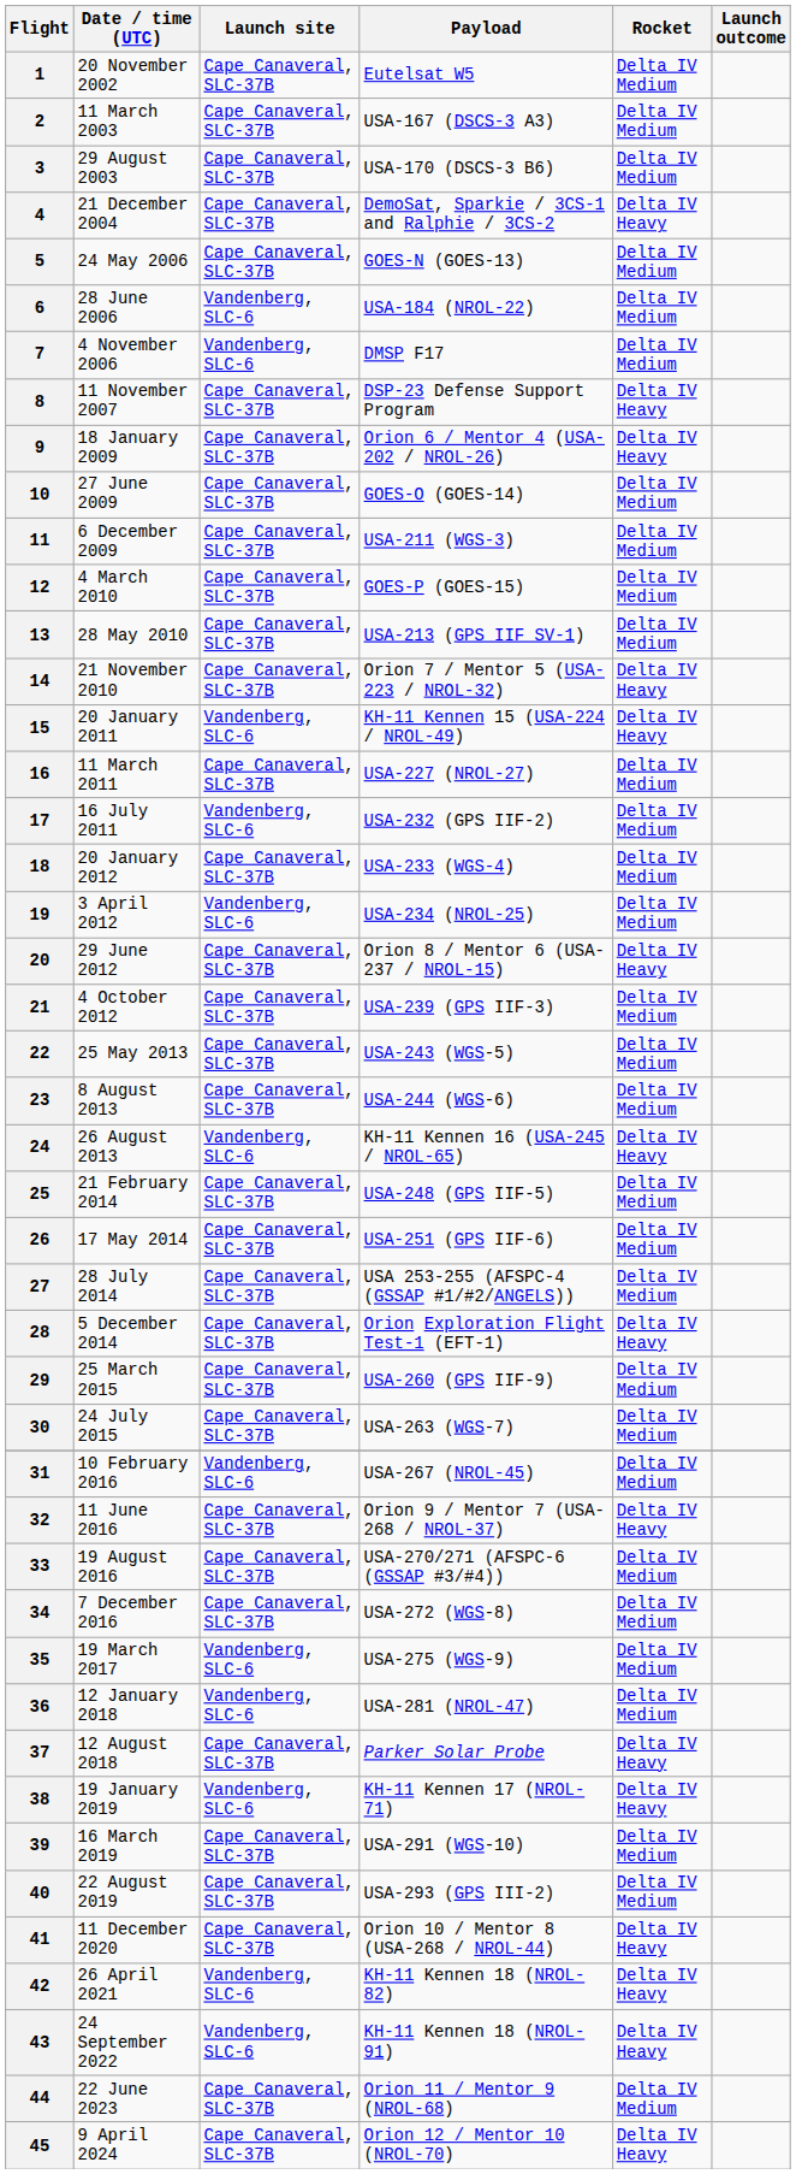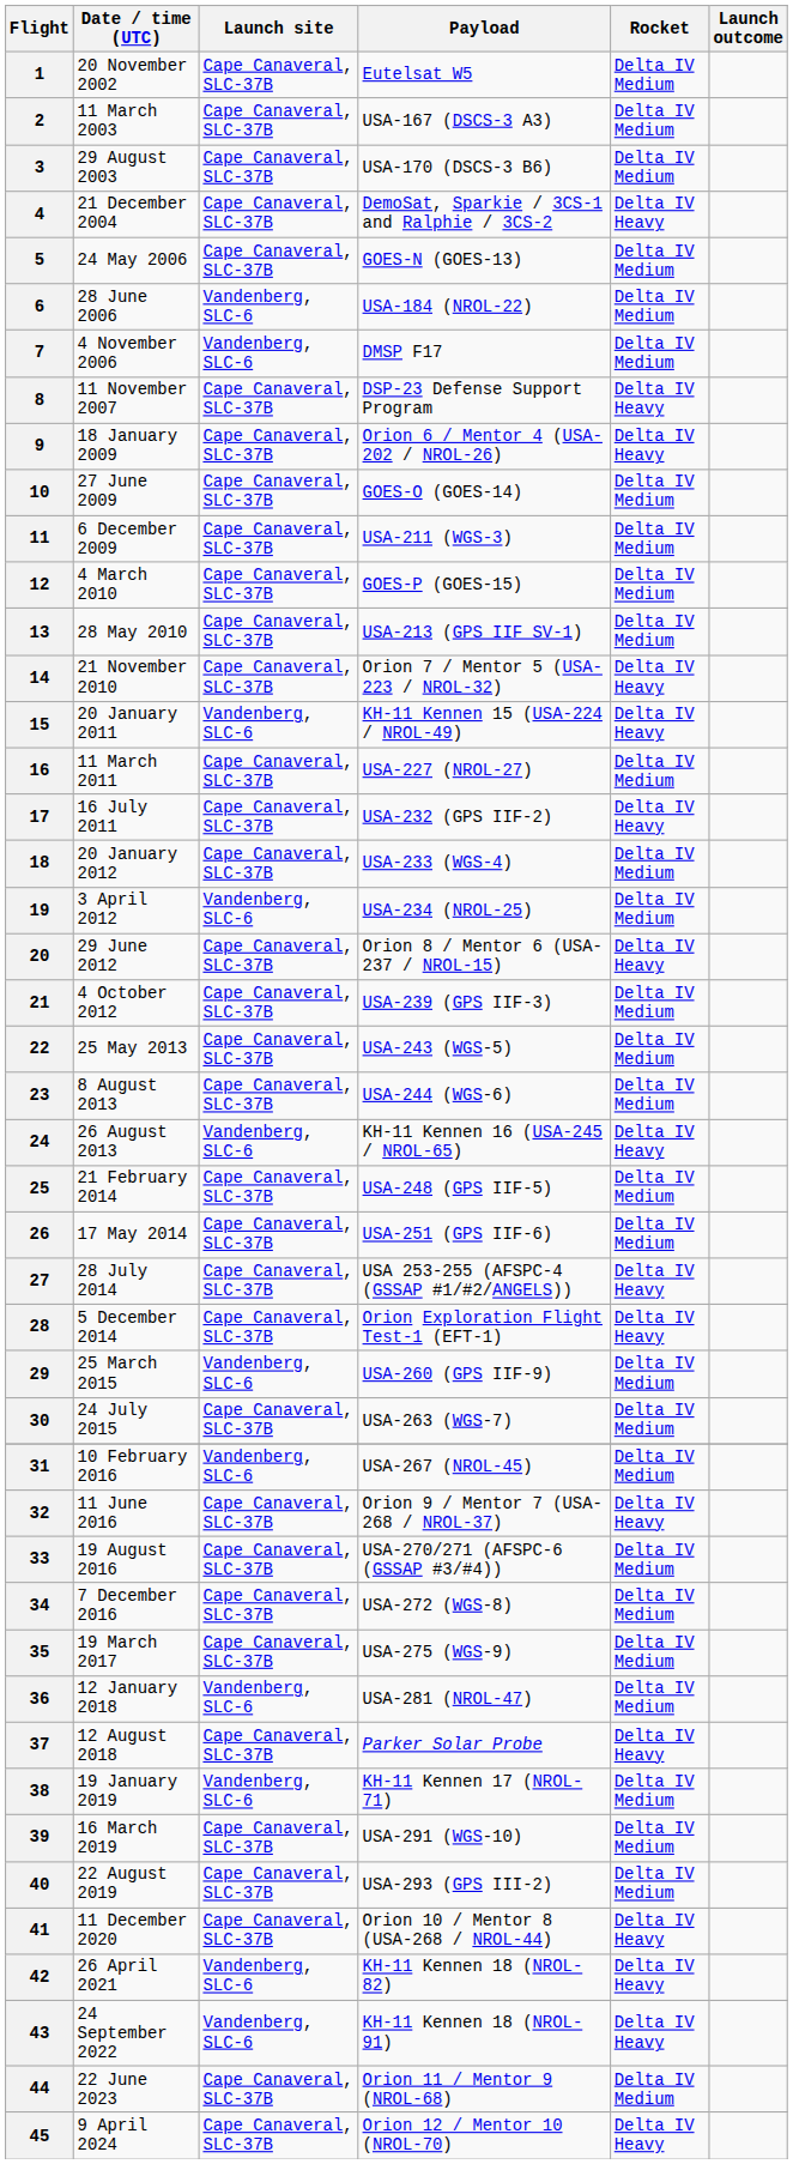17 | Launch site: Vandenberg, SLC-6 -> Cape Canaveral, SLC-37B
17 | Rocket: Delta IV Medium -> Delta IV Heavy
27 | Rocket: Delta IV Medium -> Delta IV Heavy
29 | Launch site: Cape Canaveral, SLC-37B -> Vandenberg, SLC-6
35 | Launch site: Vandenberg, SLC-6 -> Cape Canaveral, SLC-37B
38 | Rocket: Delta IV Heavy -> Delta IV Medium
